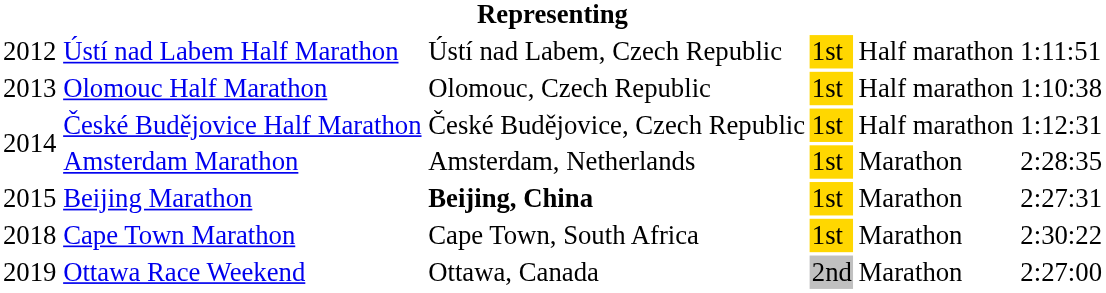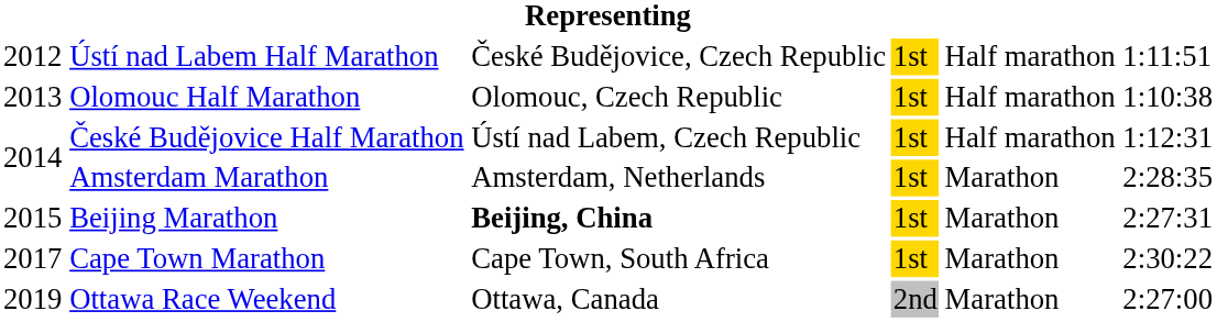Ústí nad Labem Half Marathon | column 3: Ústí nad Labem, Czech Republic -> České Budějovice, Czech Republic
České Budějovice Half Marathon | column 3: České Budějovice, Czech Republic -> Ústí nad Labem, Czech Republic
Cape Town Marathon | column 1: 2018 -> 2017
